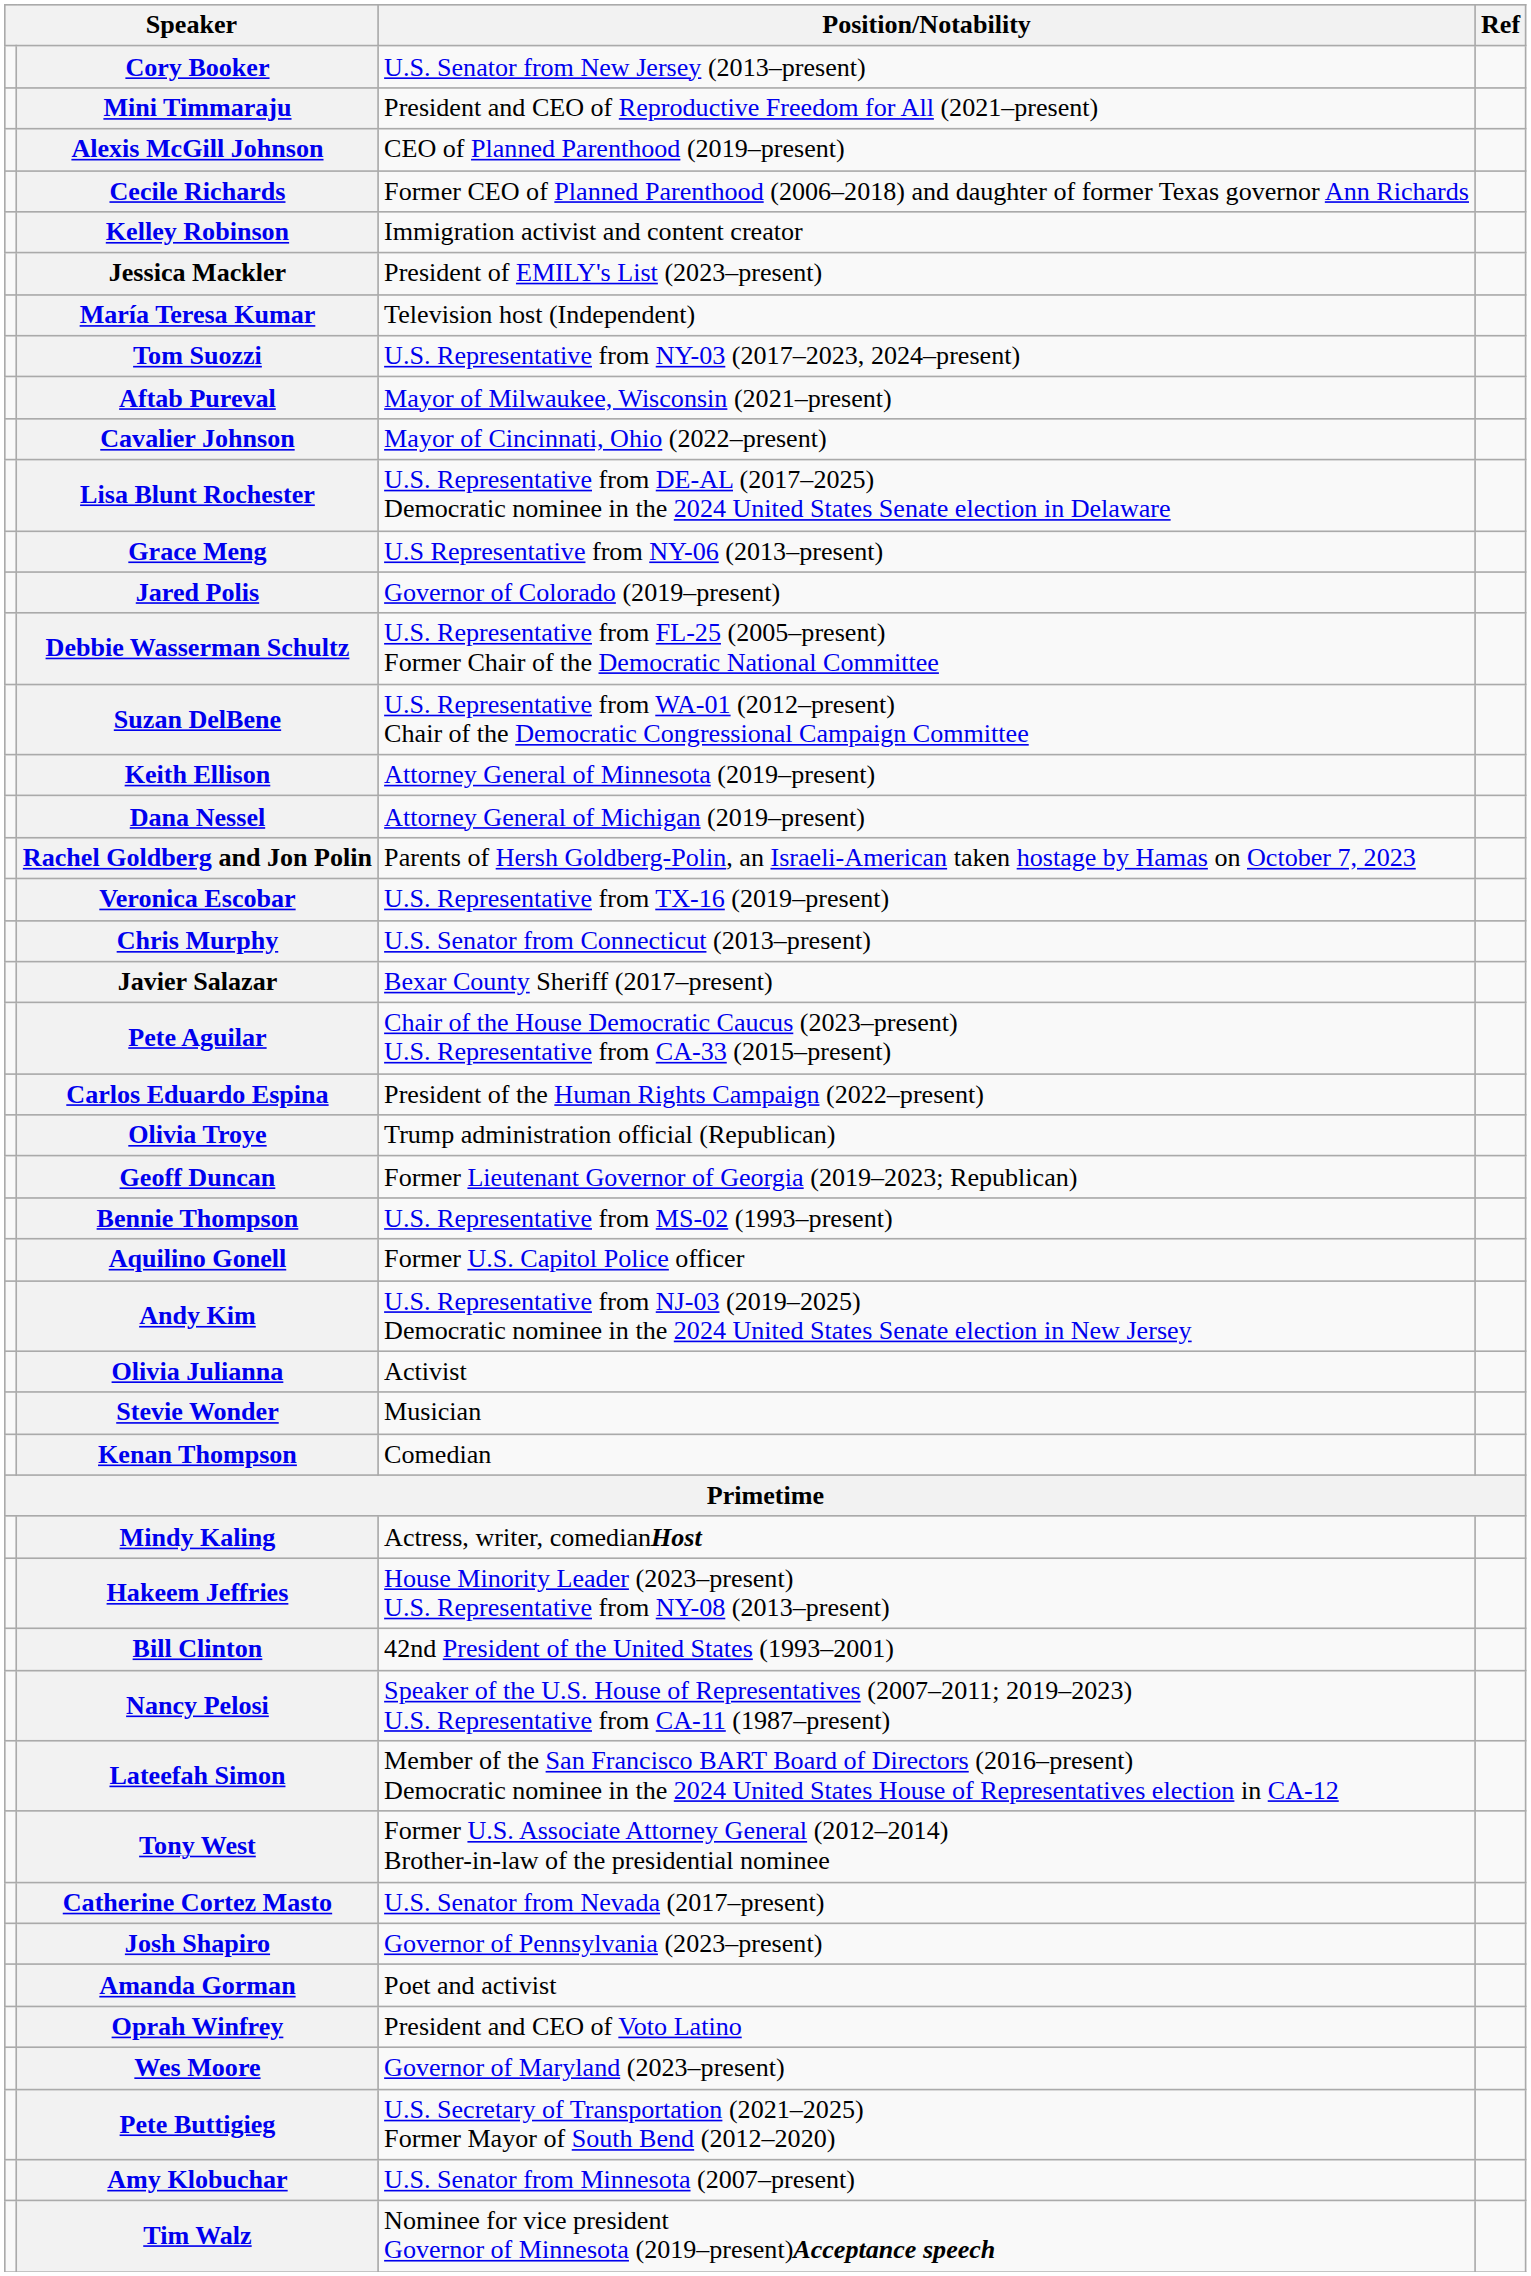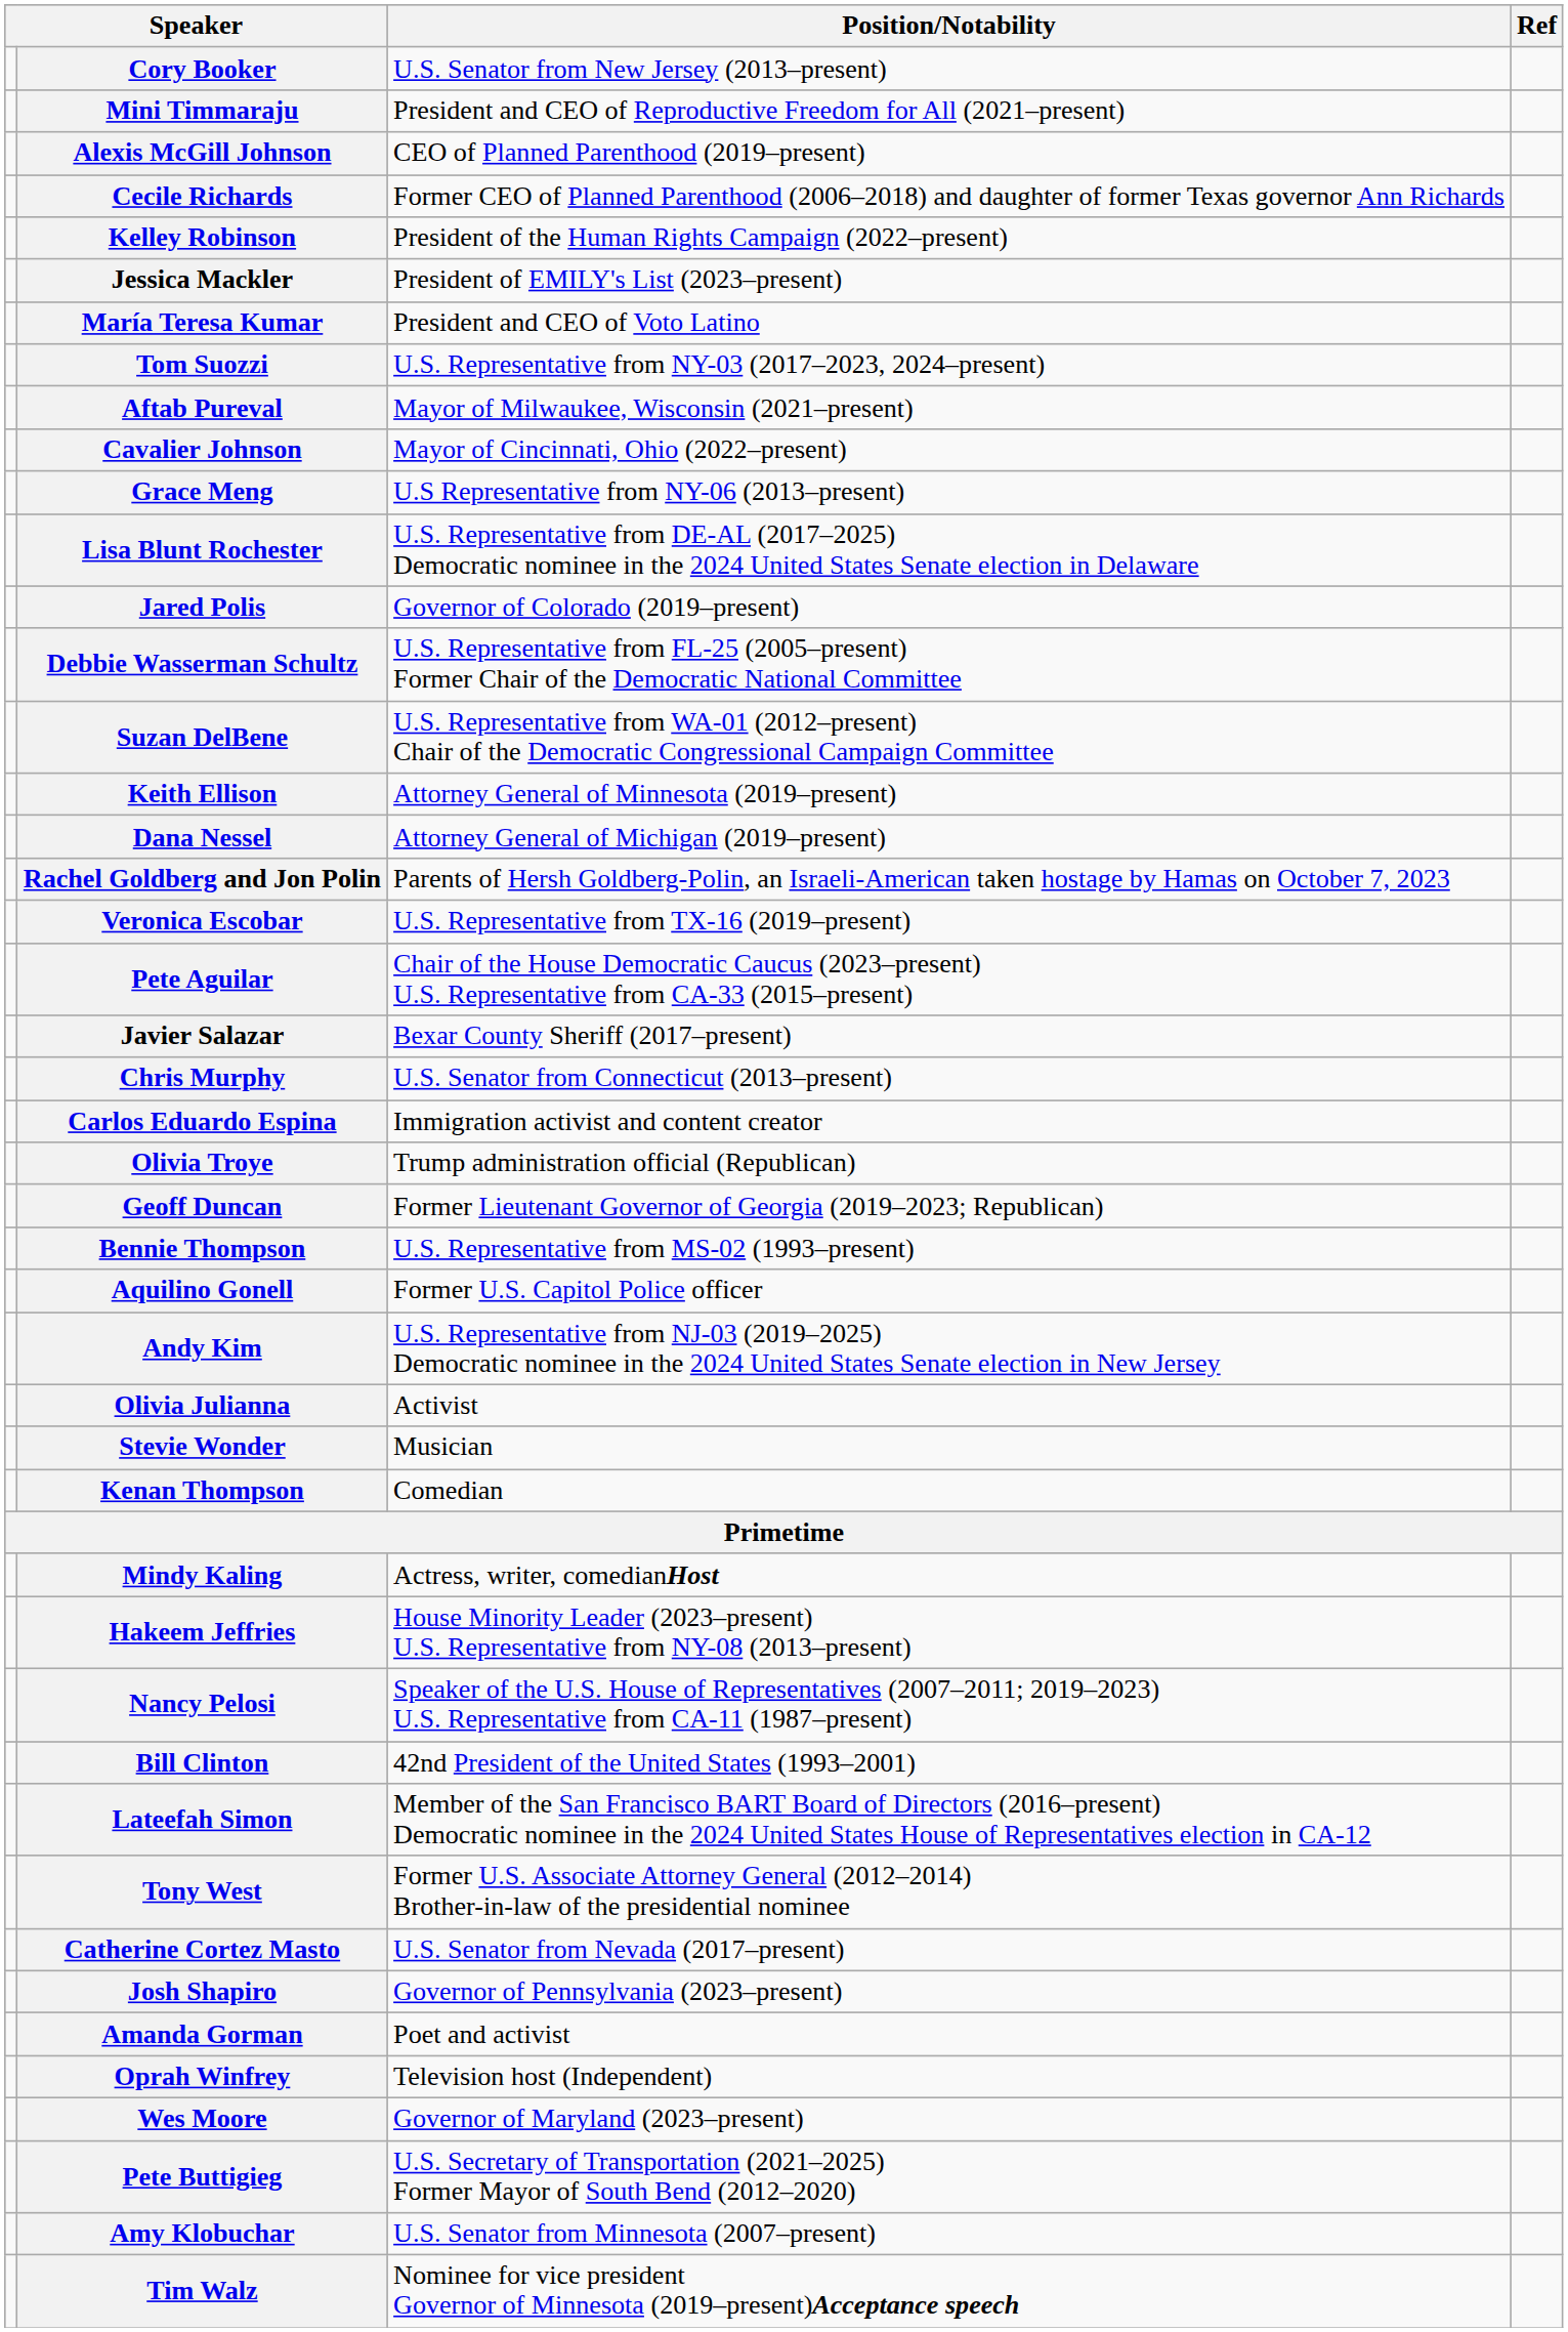Kelley Robinson | Position/Notability: Immigration activist and content creator -> President of the Human Rights Campaign (2022–present)
María Teresa Kumar | Position/Notability: Television host (Independent) -> President and CEO of Voto Latino
rows swapped: Lisa Blunt Rochester <-> Grace Meng
rows swapped: Chris Murphy <-> Pete Aguilar
Carlos Eduardo Espina | Position/Notability: President of the Human Rights Campaign (2022–present) -> Immigration activist and content creator
rows swapped: Bill Clinton <-> Nancy Pelosi
Oprah Winfrey | Position/Notability: President and CEO of Voto Latino -> Television host (Independent)
